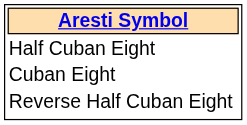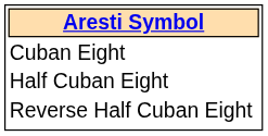rows swapped: Cuban Eight <-> Half Cuban Eight
